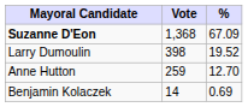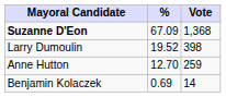columns swapped: Vote <-> %
